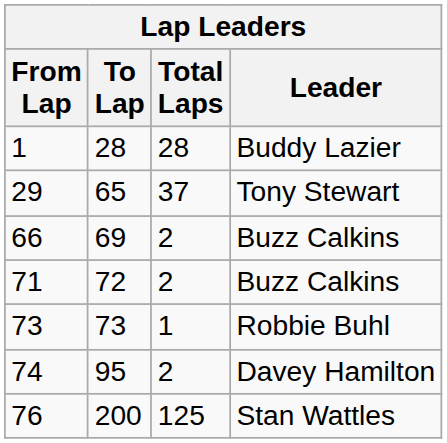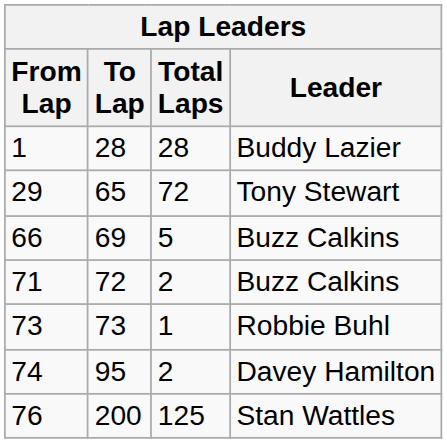29 | Total Laps: 37 -> 72
66 | Total Laps: 2 -> 5
